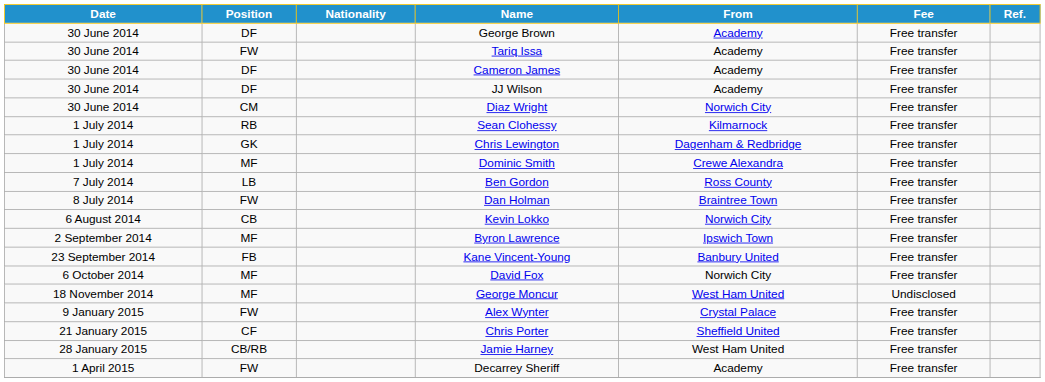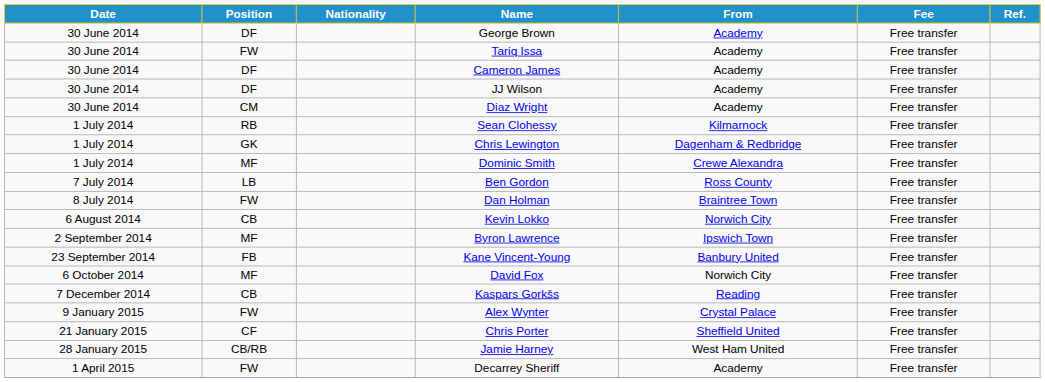Diaz Wright | From: Norwich City -> Academy
- row: 18 November 2014 | MF | George Moncur | West Ham United | Undisclosed
+ row: 7 December 2014 | CB | Kaspars Gorkšs | Reading | Free transfer
